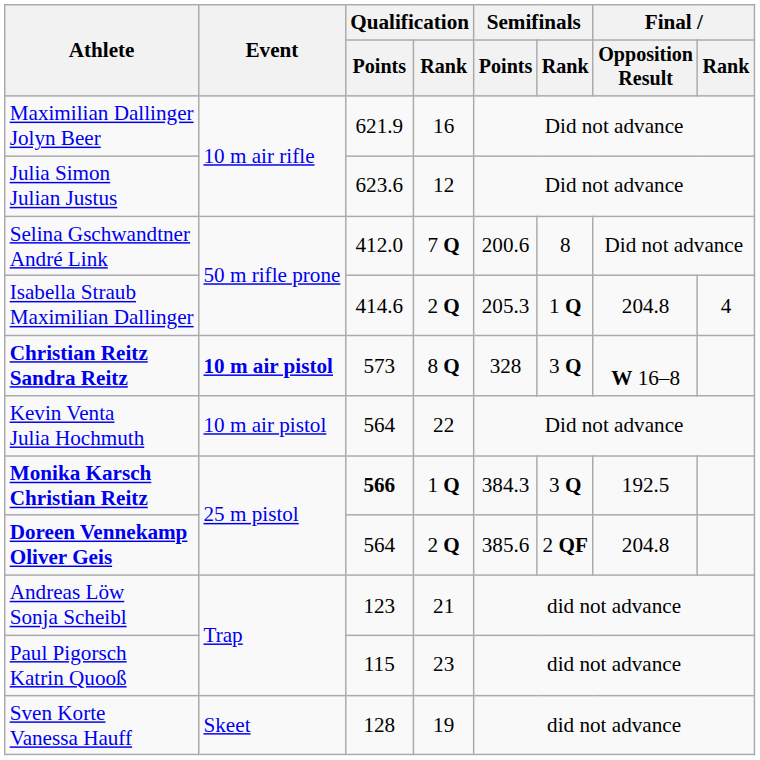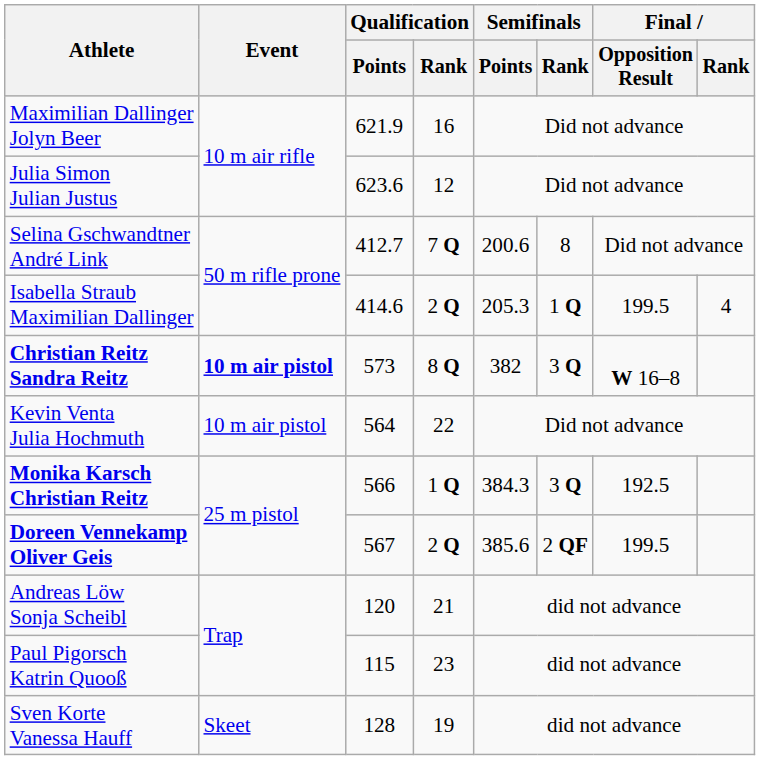Selina Gschwandtner André Link | Qualification / Points: 412.0 -> 412.7
Isabella Straub Maximilian Dallinger | Final / Opposition Result: 204.8 -> 199.5
Christian Reitz Sandra Reitz | Semifinals / Points: 328 -> 382
Monika Karsch Christian Reitz | Qualification / Points: bold -> normal
Doreen Vennekamp Oliver Geis | Qualification / Points: 564 -> 567
Doreen Vennekamp Oliver Geis | Final / Opposition Result: 204.8 -> 199.5
Andreas Löw Sonja Scheibl | Qualification / Points: 123 -> 120
